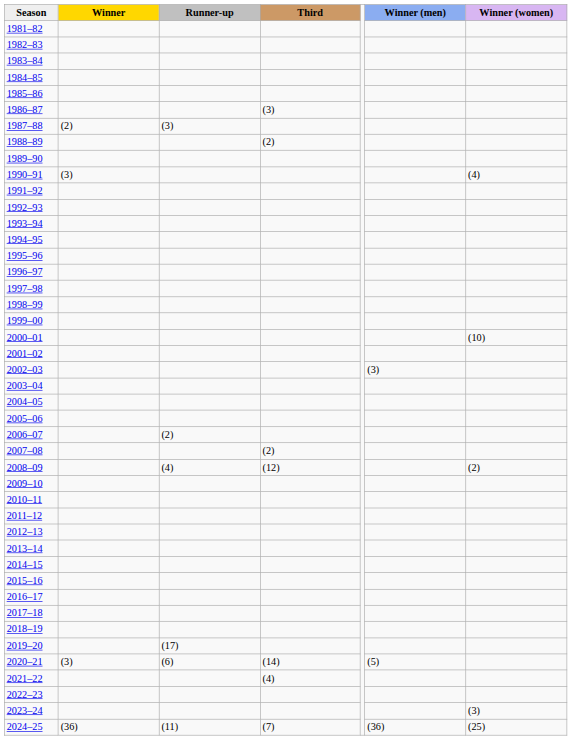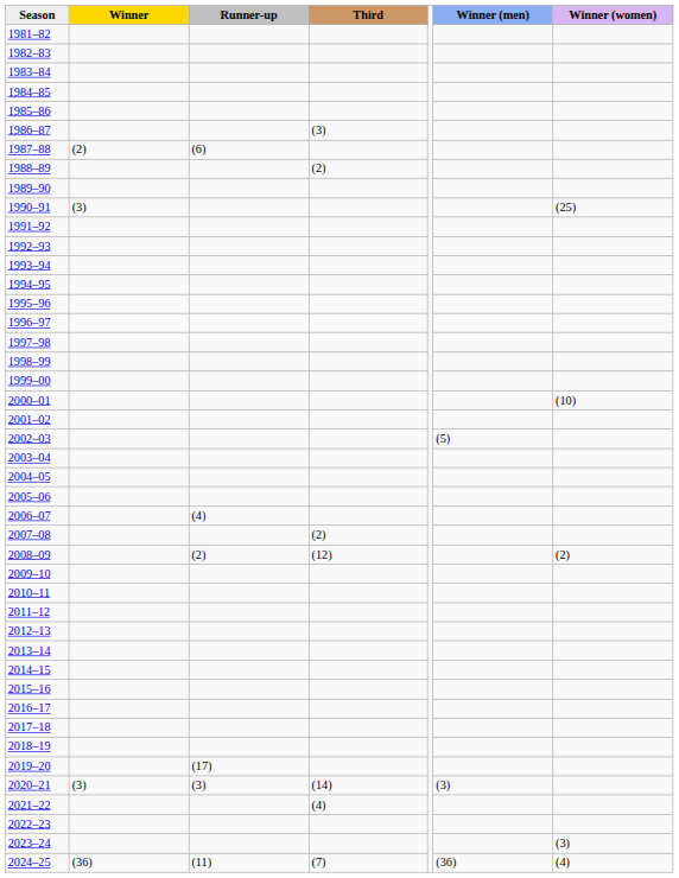1987–88 | Runner-up: (3) -> (6)
1990–91 | Winner (women): (4) -> (25)
2002–03 | Winner (men): (3) -> (5)
2006–07 | Runner-up: (2) -> (4)
2008–09 | Runner-up: (4) -> (2)
2020–21 | Runner-up: (6) -> (3)
2020–21 | Winner (men): (5) -> (3)
2024–25 | Winner (women): (25) -> (4)
